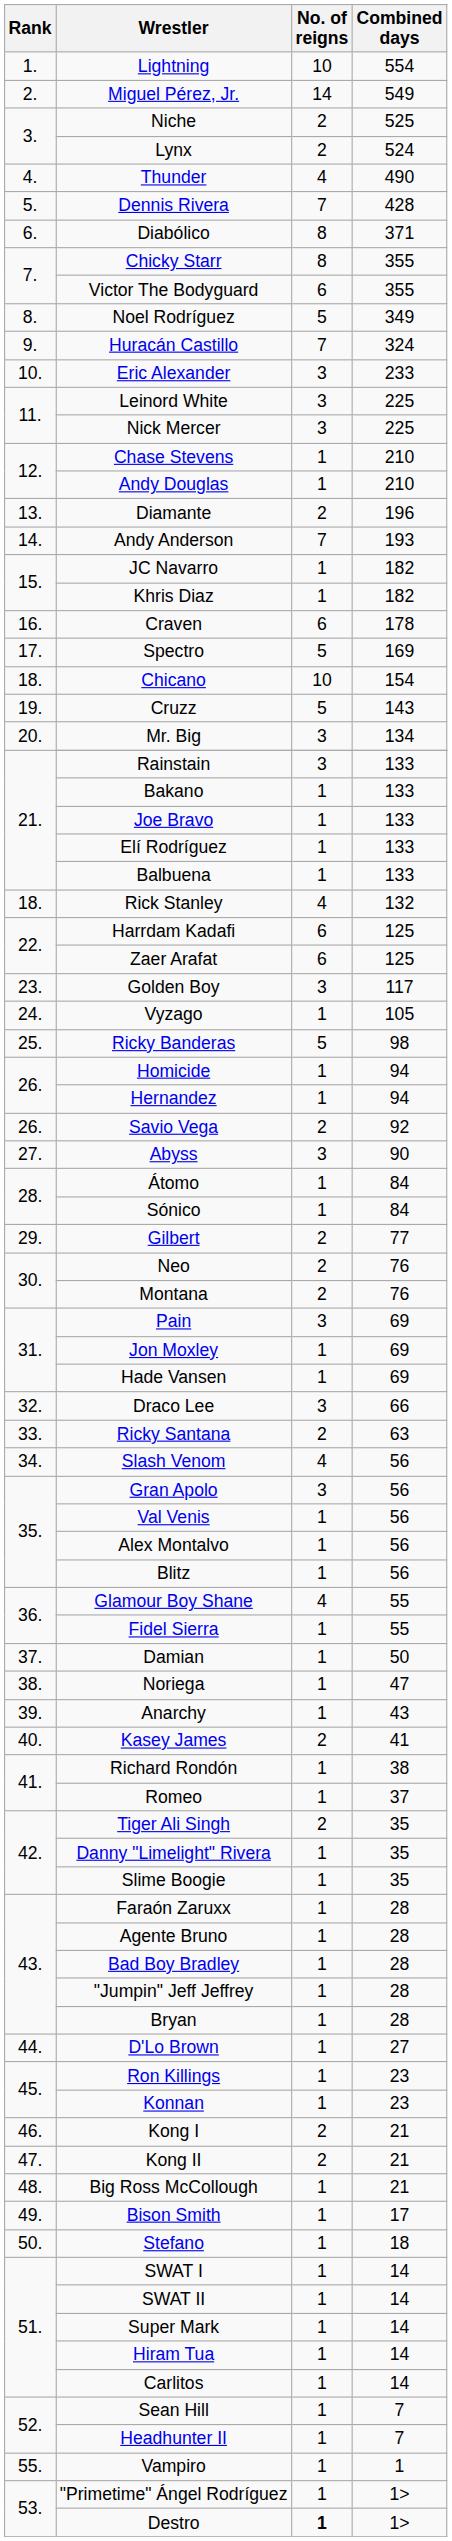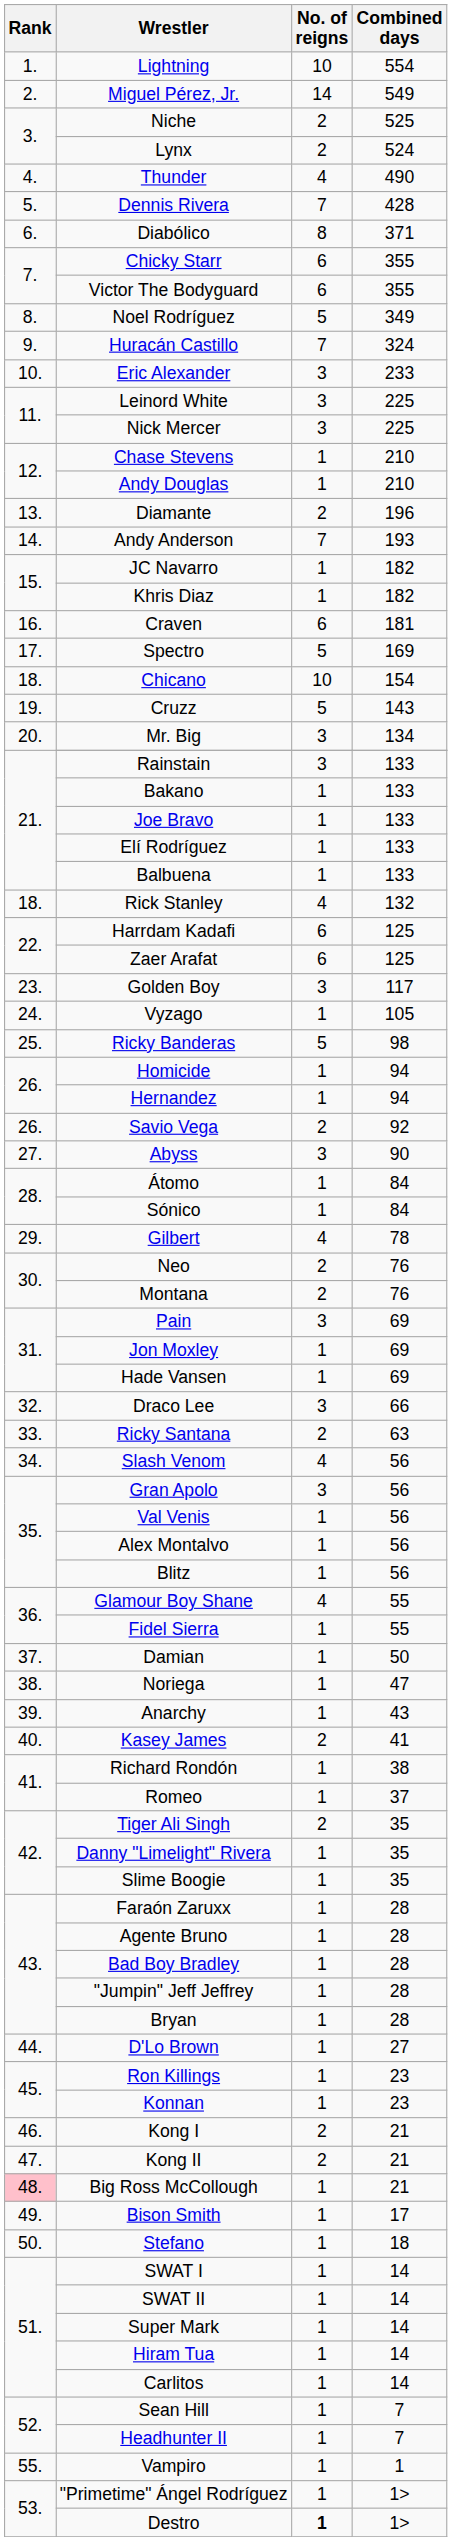Chicky Starr | No. of reigns: 8 -> 6
Craven | Combined days: 178 -> 181
Gilbert | No. of reigns: 2 -> 4
Gilbert | Combined days: 77 -> 78
Big Ross McCollough | Rank: no background -> pink background
